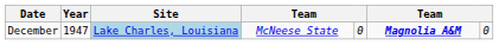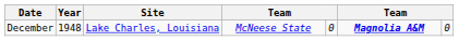December | Year: 1947 -> 1948
December | Site: lightblue background -> no background
